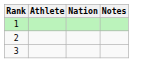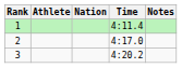+ column: Time | 4:11.4 | 4:17.0 | 4:20.2
